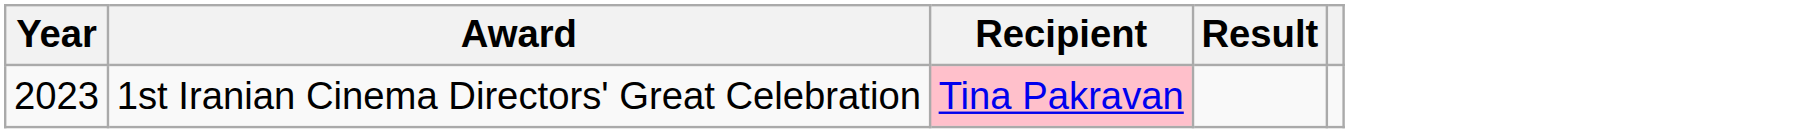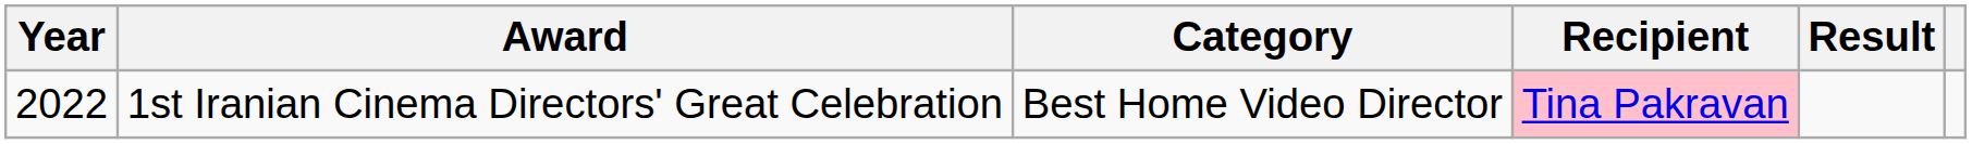+ column: Category | Best Home Video Director
1st Iranian Cinema Directors' Great Celebration | Year: 2023 -> 2022
